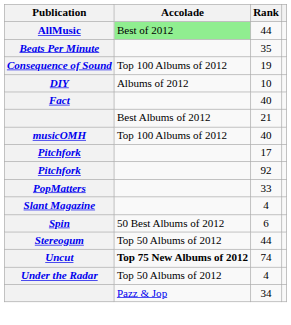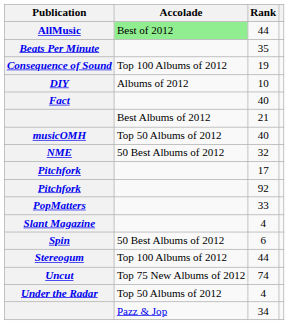musicOMH | Accolade: Top 100 Albums of 2012 -> Top 50 Albums of 2012
+ row: NME | 50 Best Albums of 2012 | 32
Stereogum | Accolade: Top 50 Albums of 2012 -> Top 100 Albums of 2012
Uncut | Accolade: bold -> normal
